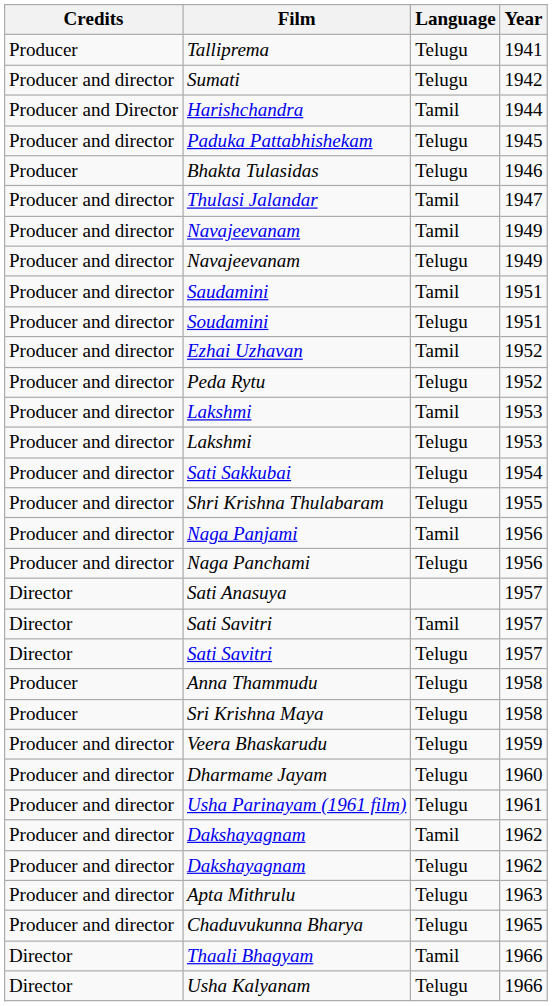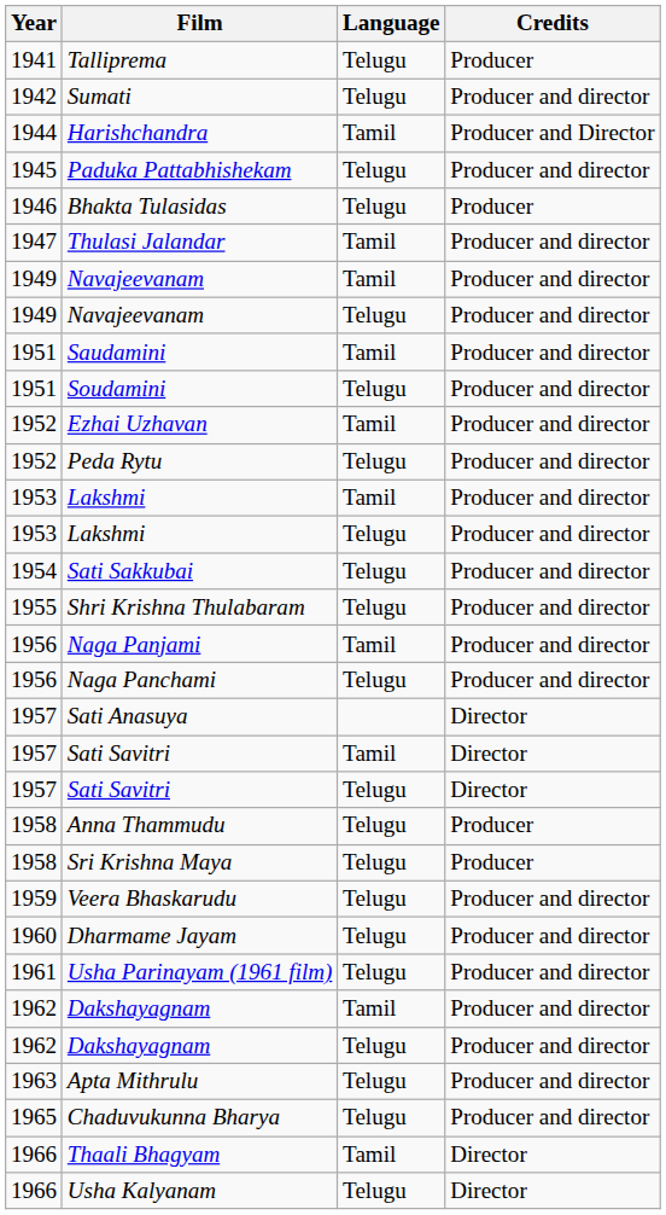columns swapped: Year <-> Credits
